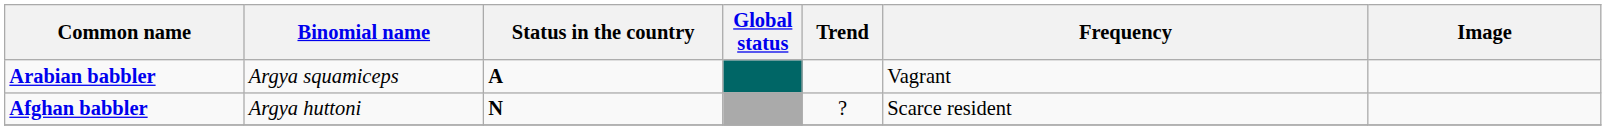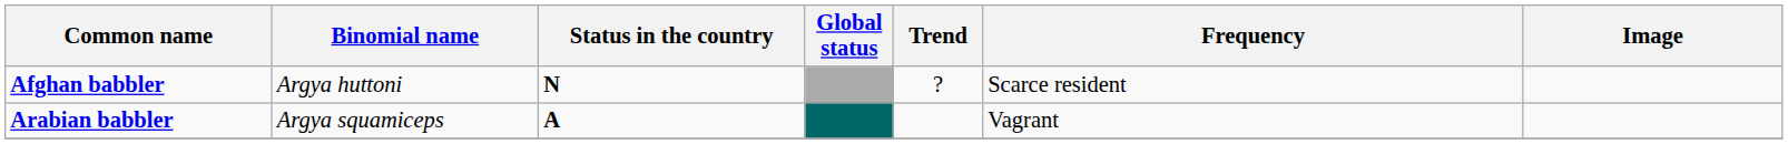rows swapped: Afghan babbler <-> Arabian babbler
